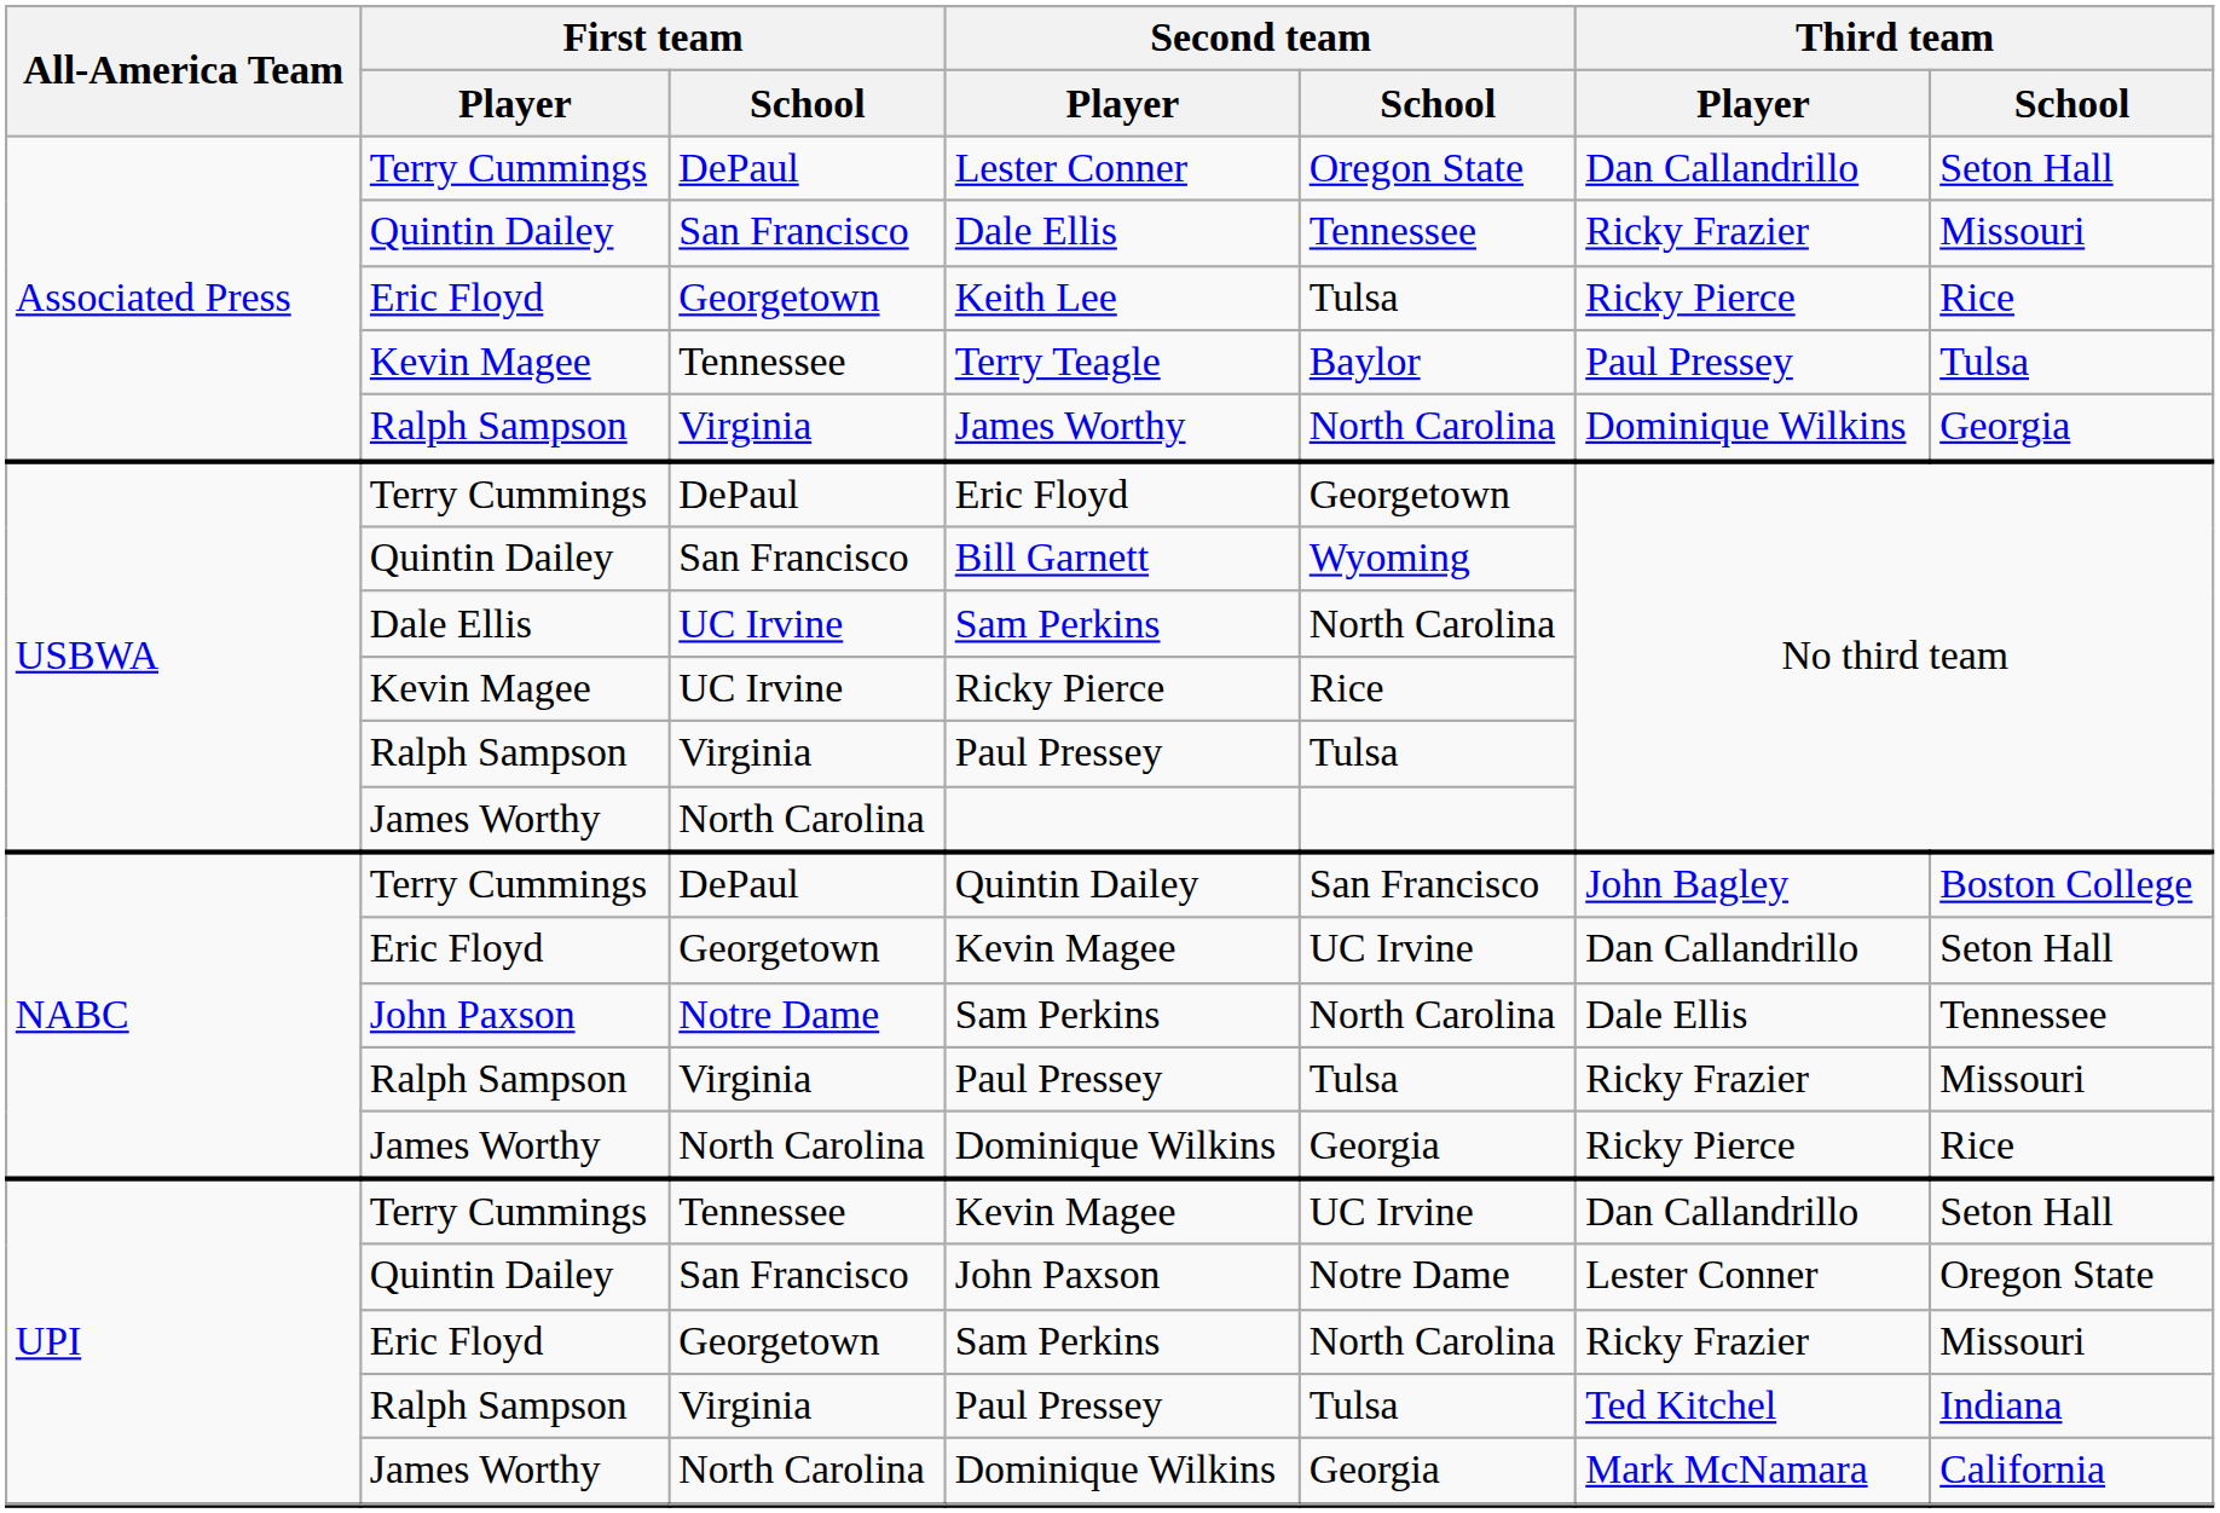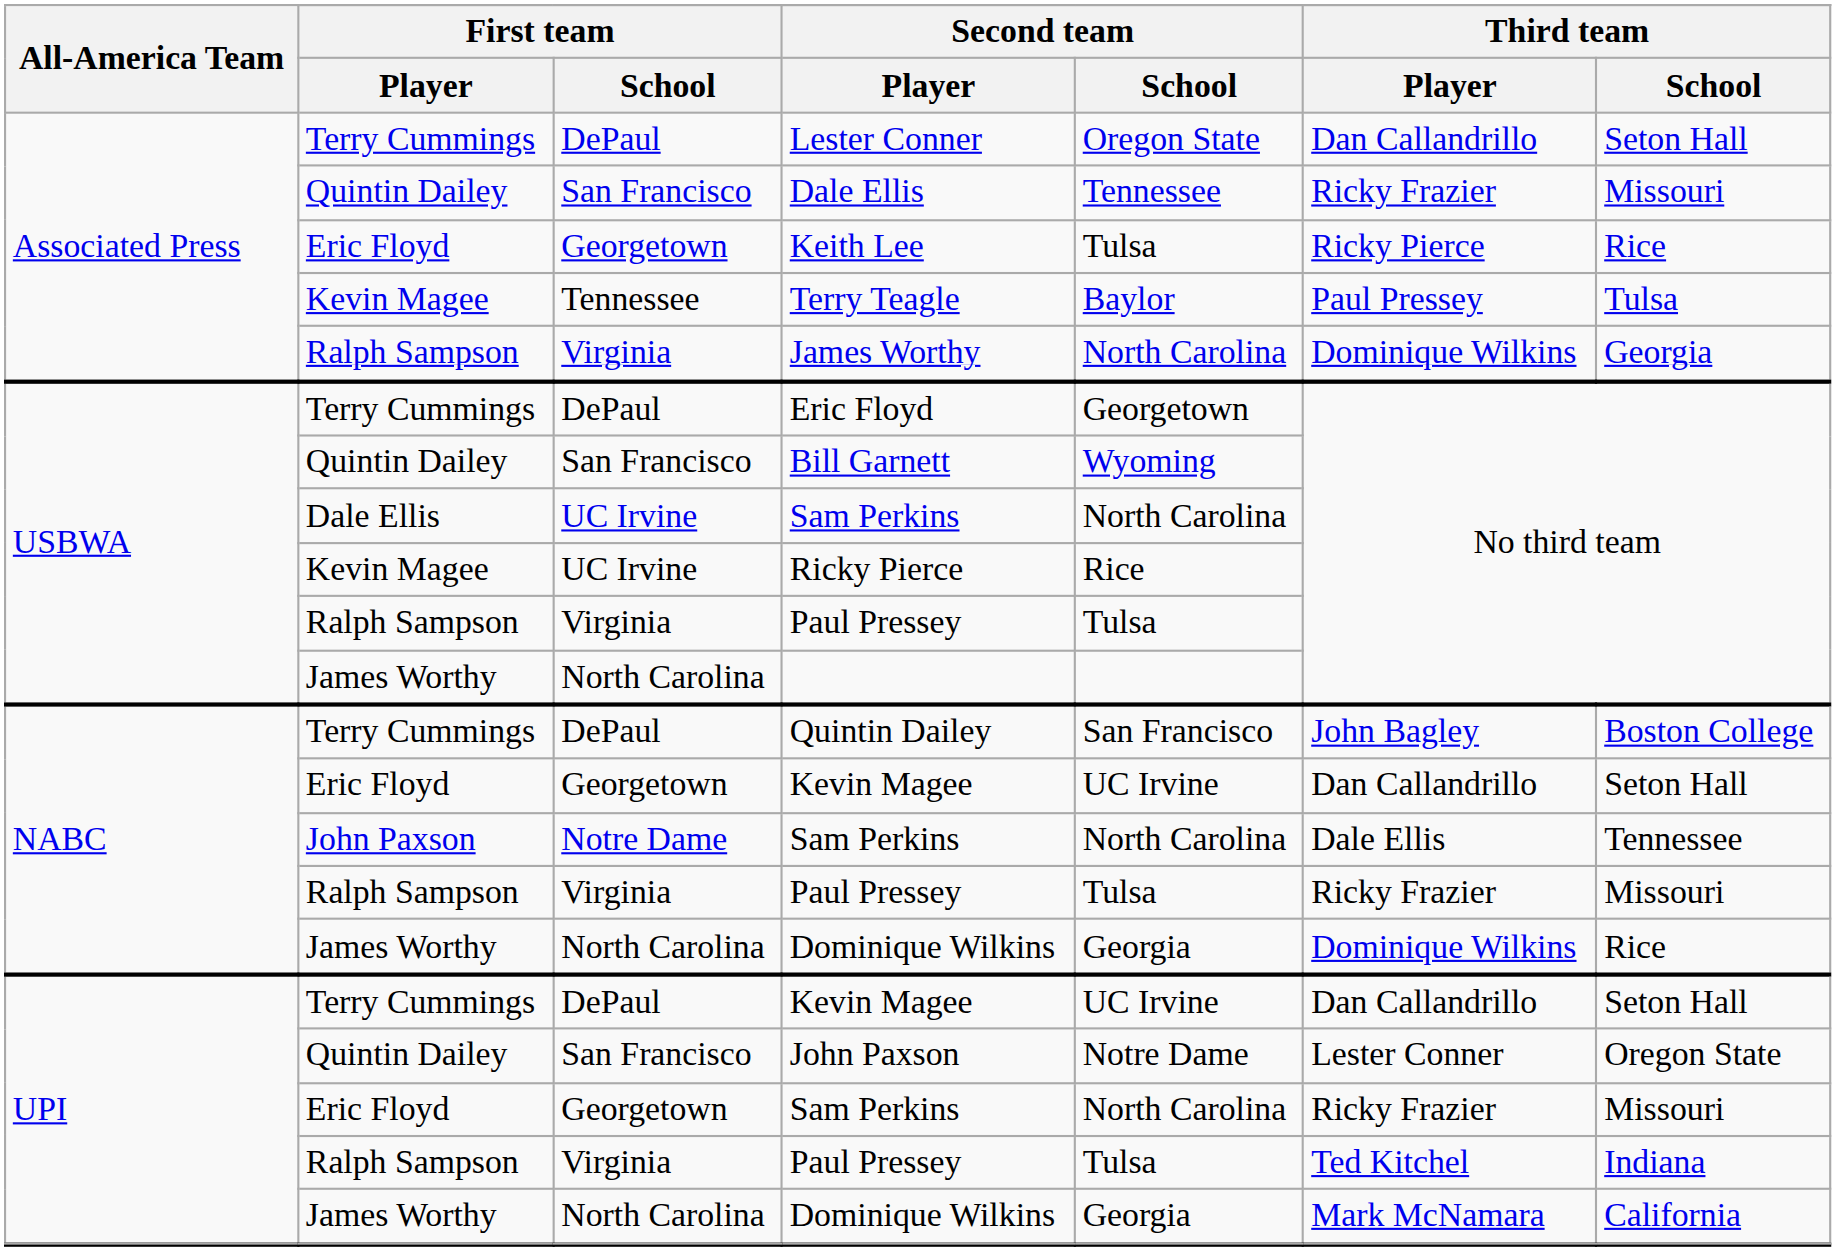NABC / Dominique Wilkins | Third team / Player: Ricky Pierce -> Dominique Wilkins
UPI / Kevin Magee | First team / School: Tennessee -> DePaul
